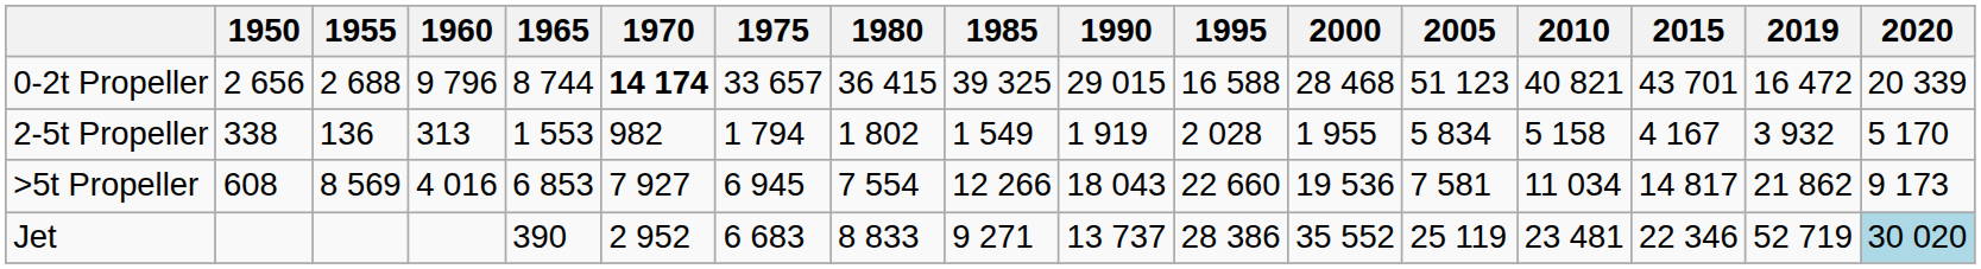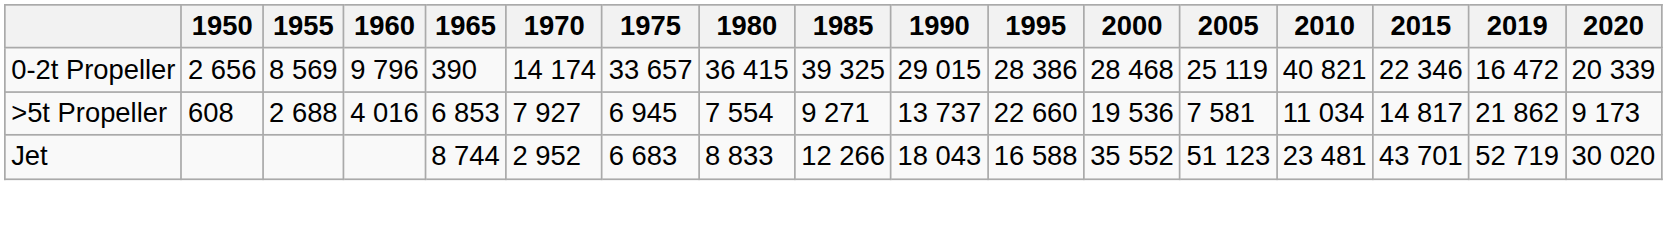0-2t Propeller | 1955: 2 688 -> 8 569
0-2t Propeller | 1965: 8 744 -> 390
0-2t Propeller | 1970: bold -> normal
0-2t Propeller | 1995: 16 588 -> 28 386
0-2t Propeller | 2005: 51 123 -> 25 119
0-2t Propeller | 2015: 43 701 -> 22 346
- row: 2-5t Propeller | 338 | 136 | 313 | 1 553 | 982 | 1 794 | 1 802 | 1 549 | 1 919 | 2 028 | 1 955 | 5 834 | 5 158 | 4 167 | 3 932 | 5 170
>5t Propeller | 1955: 8 569 -> 2 688
>5t Propeller | 1985: 12 266 -> 9 271
>5t Propeller | 1990: 18 043 -> 13 737
Jet | 1965: 390 -> 8 744
Jet | 1985: 9 271 -> 12 266
Jet | 1990: 13 737 -> 18 043
Jet | 1995: 28 386 -> 16 588
Jet | 2005: 25 119 -> 51 123
Jet | 2015: 22 346 -> 43 701
Jet | 2020: lightblue background -> no background
